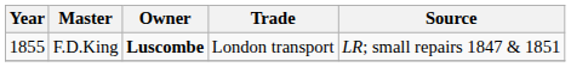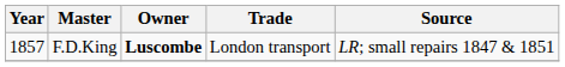F.D.King | Year: 1855 -> 1857
